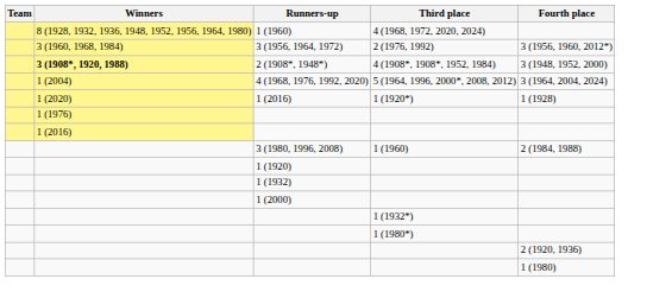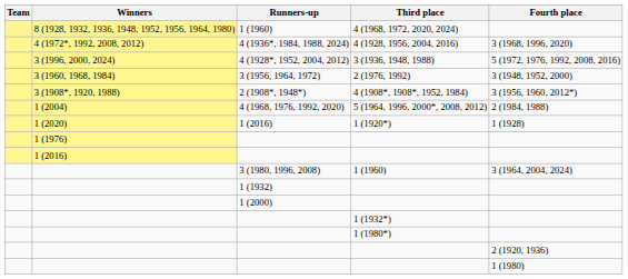+ row: 4 (1972*, 1992, 2008, 2012) | 4 (1936*, 1984, 1988, 2024) | 4 (1928, 1956, 2004, 2016) | 3 (1968, 1996, 2020)
+ row: 3 (1996, 2000, 2024) | 4 (1928*, 1952, 2004, 2012) | 3 (1936, 1948, 1988) | 5 (1972, 1976, 1992, 2008, 2016)
3 (1956, 1964, 1972) | Fourth place: 3 (1956, 1960, 2012*) -> 3 (1948, 1952, 2000)
2 (1908*, 1948*) | Winners: bold -> normal
2 (1908*, 1948*) | Fourth place: 3 (1948, 1952, 2000) -> 3 (1956, 1960, 2012*)
4 (1968, 1976, 1992, 2020) | Fourth place: 3 (1964, 2004, 2024) -> 2 (1984, 1988)
3 (1980, 1996, 2008) | Fourth place: 2 (1984, 1988) -> 3 (1964, 2004, 2024)
- row: 1 (1920)
